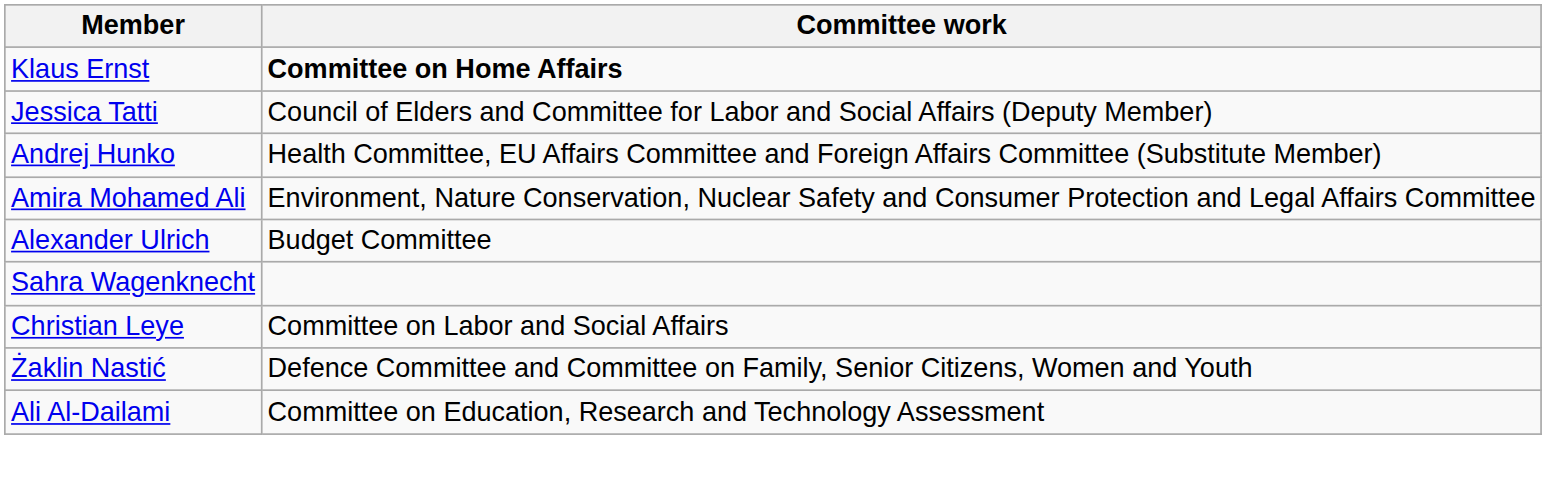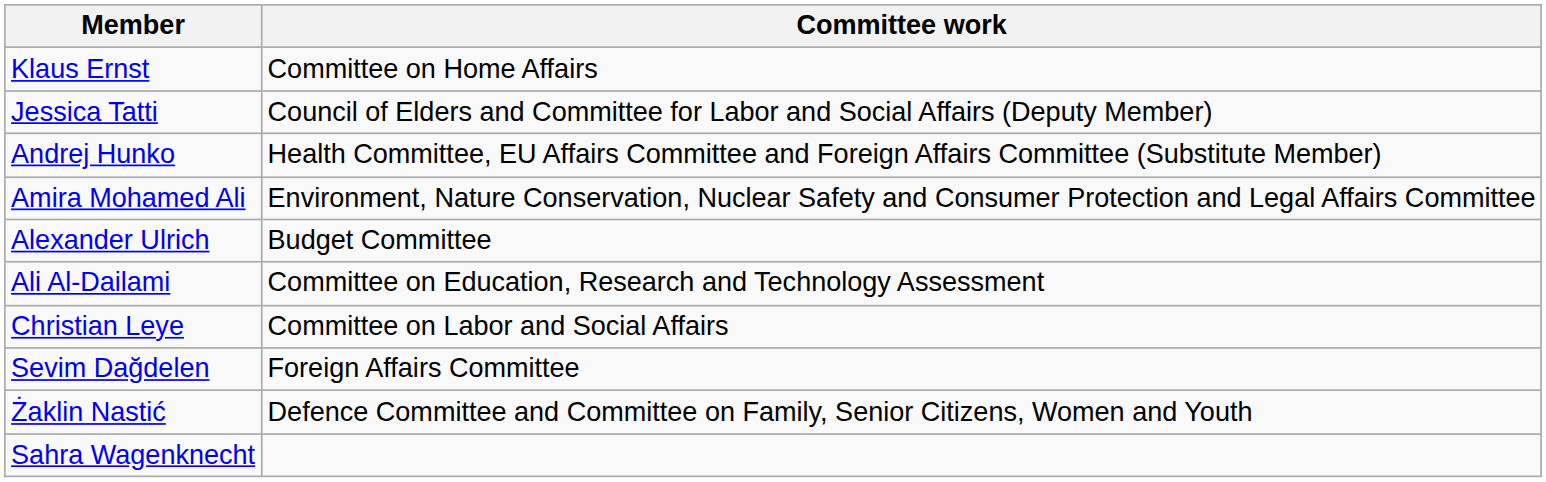Klaus Ernst | Committee work: bold -> normal
rows swapped: Ali Al-Dailami <-> Sahra Wagenknecht
+ row: Sevim Dağdelen | Foreign Affairs Committee
